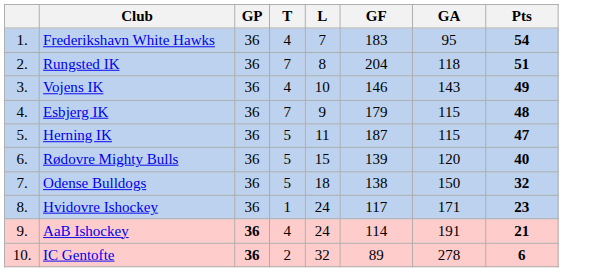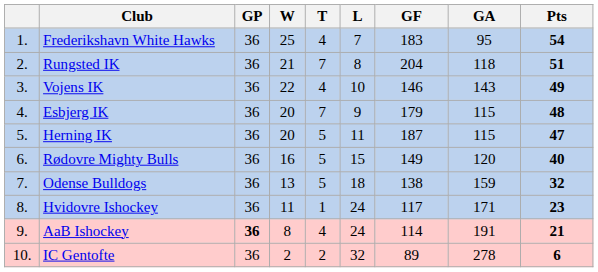+ column: W | 25 | 21 | 22 | 20 | 20 | 16 | 13 | 11 | 8 | 2
Rødovre Mighty Bulls | GF: 139 -> 149
Odense Bulldogs | GA: 150 -> 159
IC Gentofte | GP: bold -> normal
